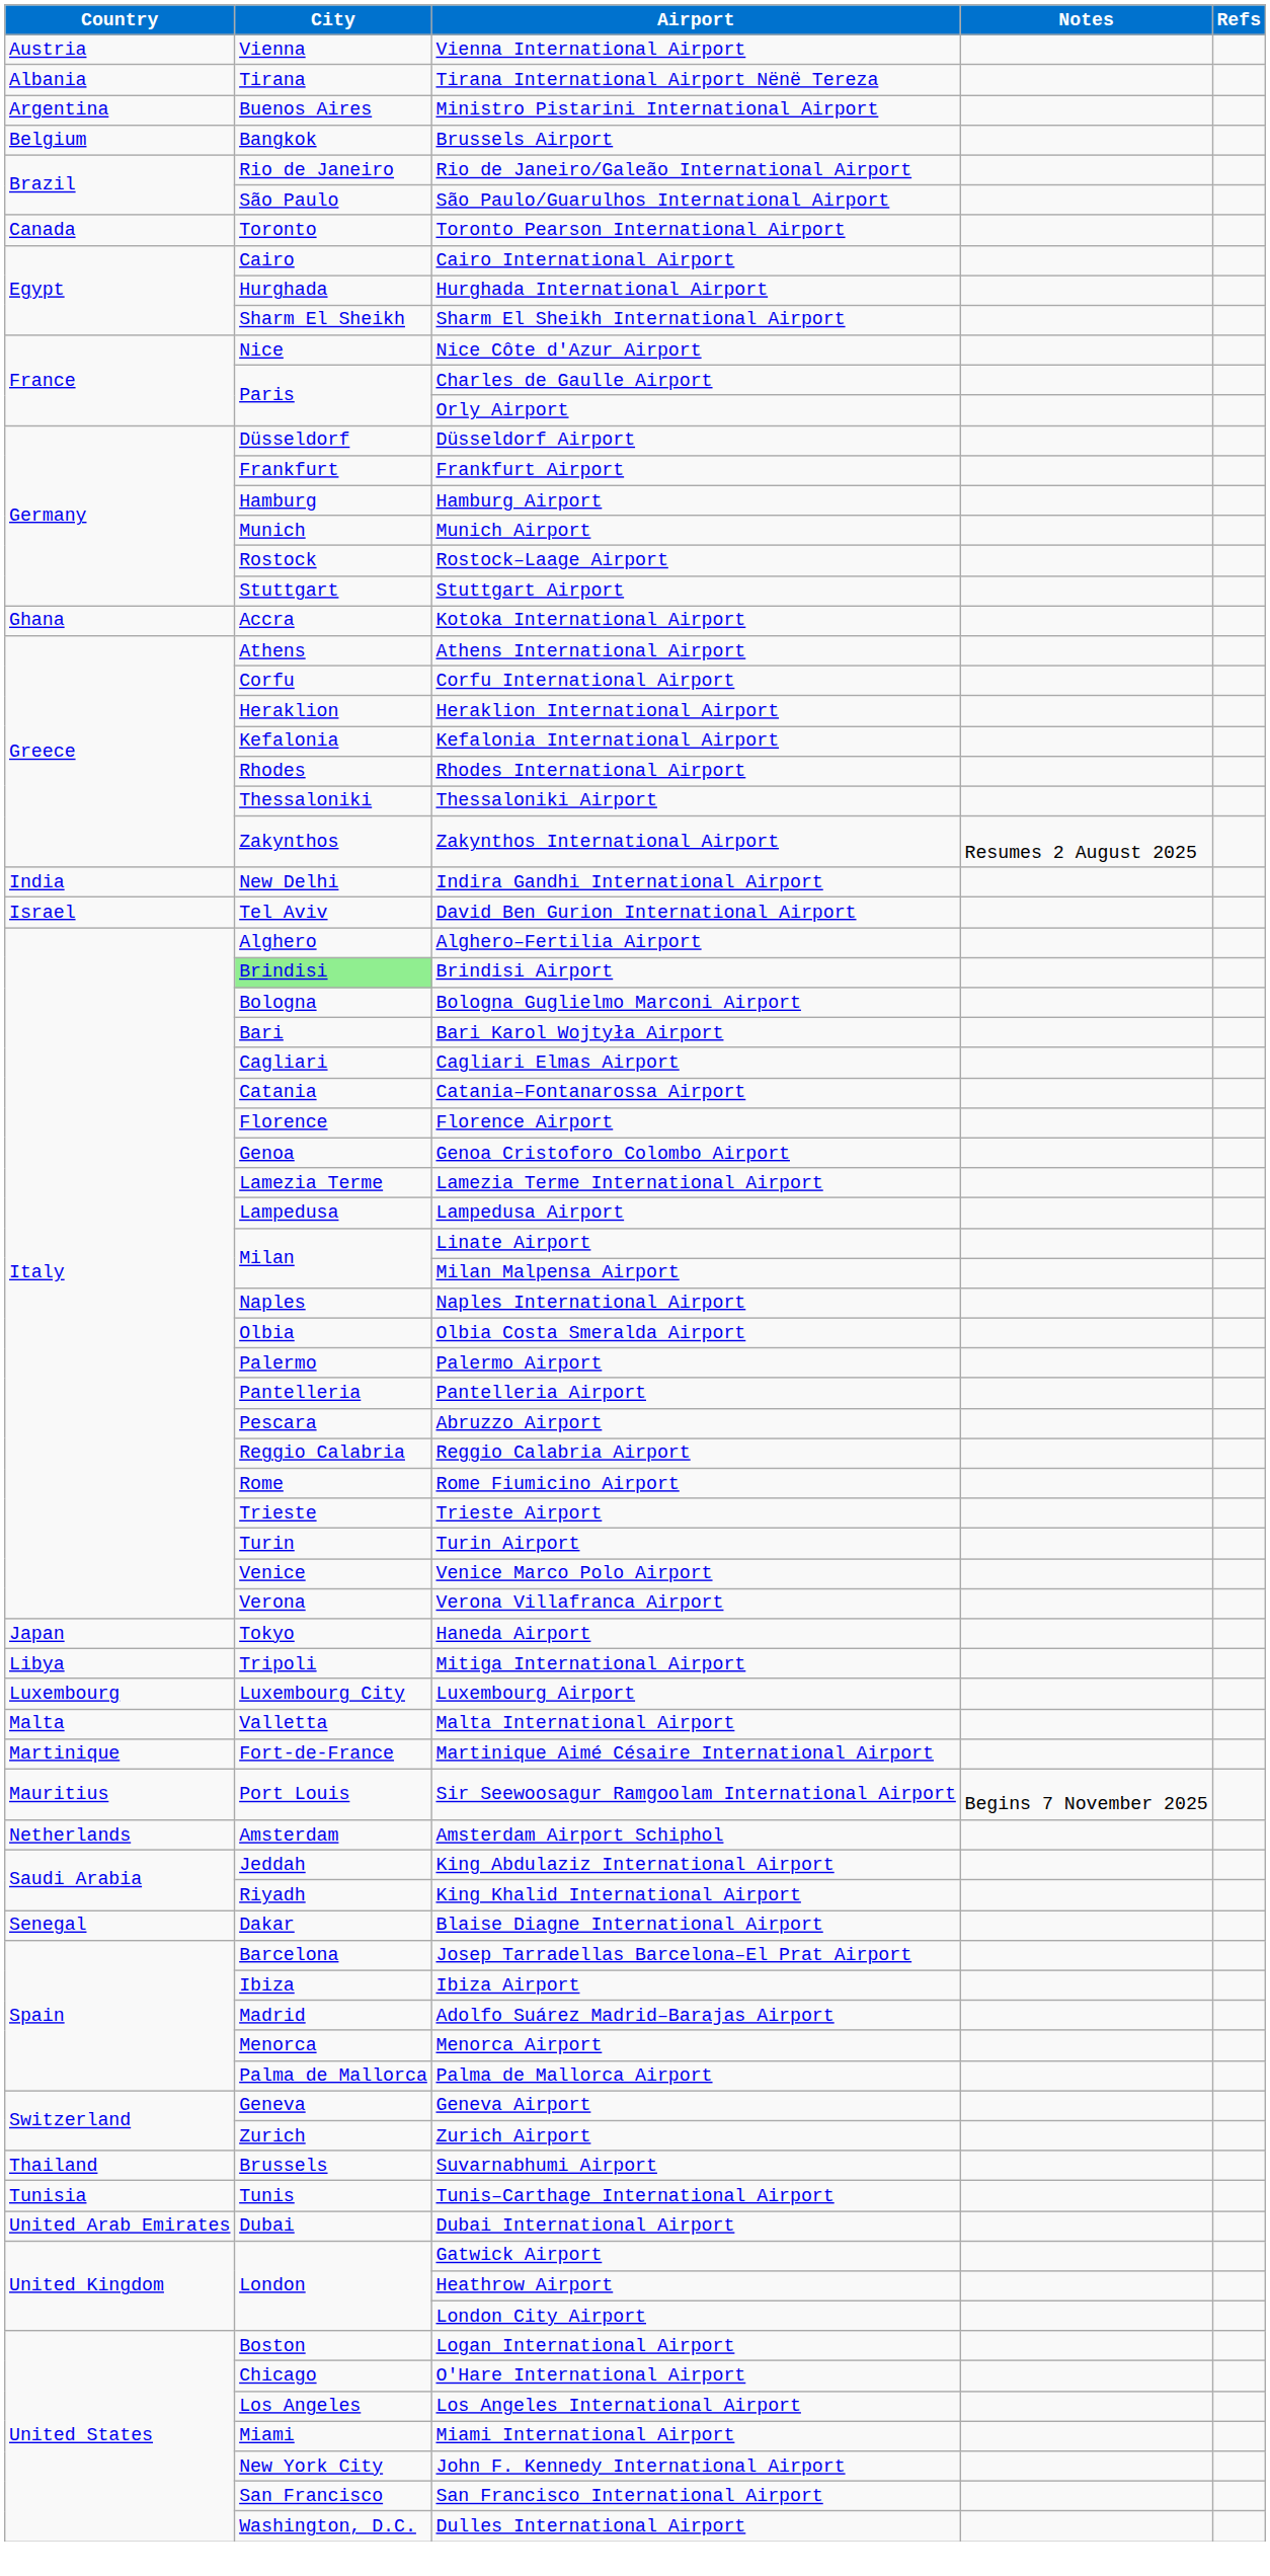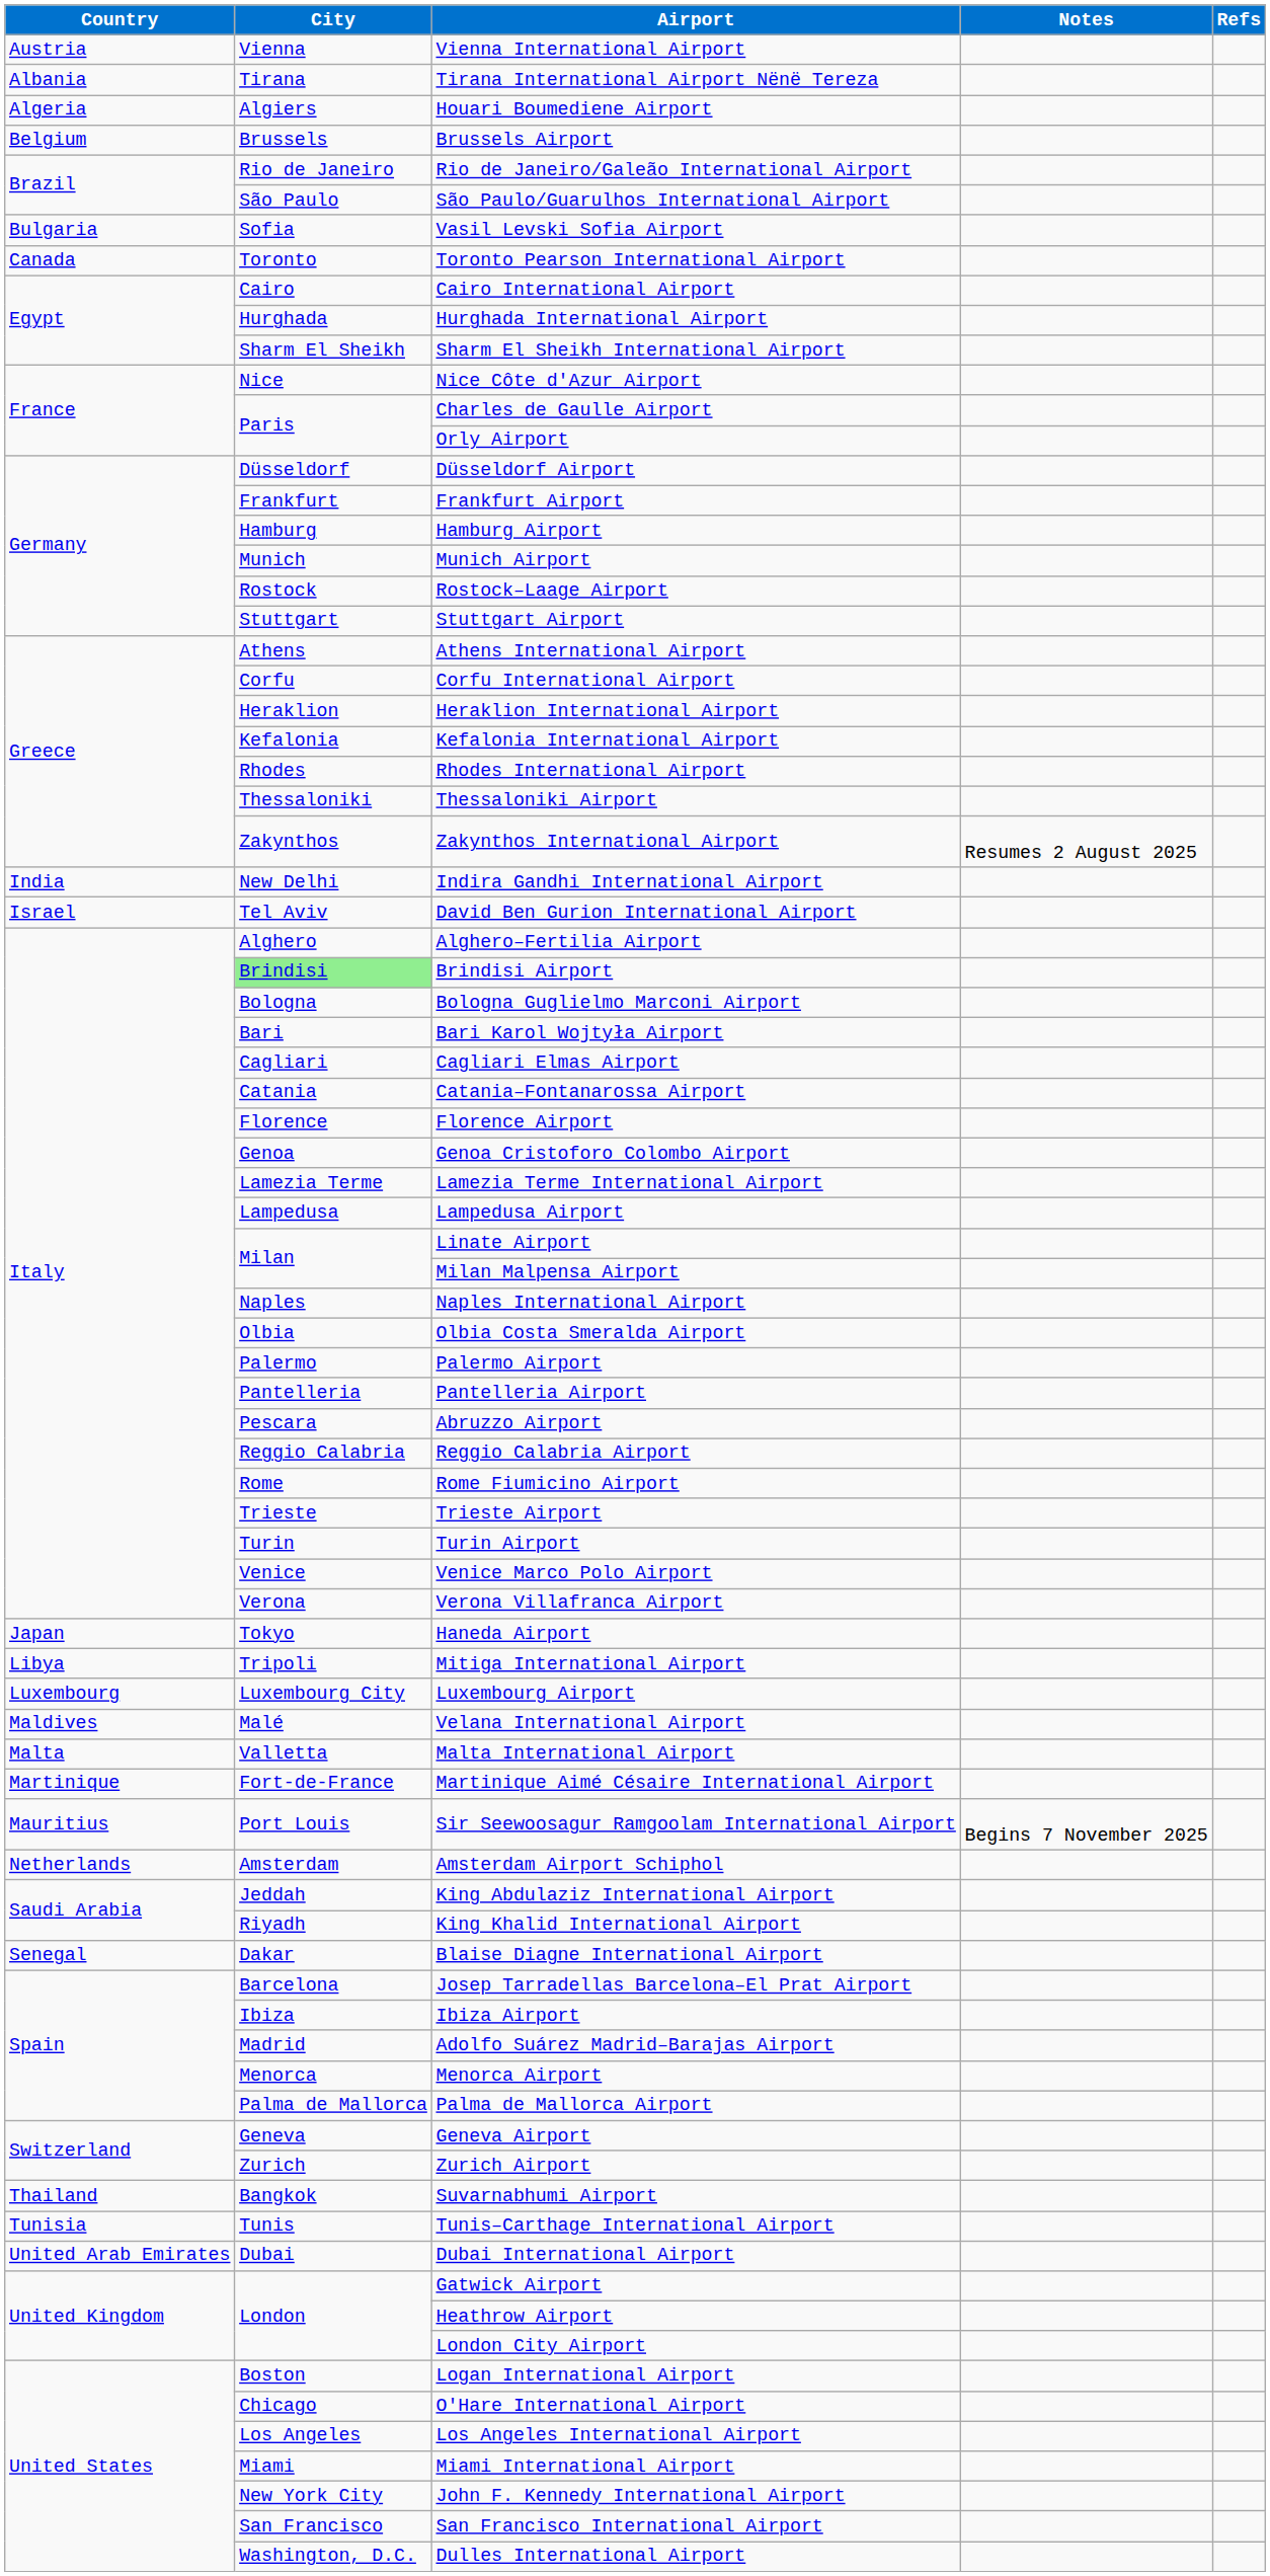+ row: Algeria | Algiers | Houari Boumediene Airport
- row: Argentina | Buenos Aires | Ministro Pistarini International Airport
Brussels Airport | City: Bangkok -> Brussels
+ row: Bulgaria | Sofia | Vasil Levski Sofia Airport
- row: Ghana | Accra | Kotoka International Airport
+ row: Maldives | Malé | Velana International Airport
Suvarnabhumi Airport | City: Brussels -> Bangkok
